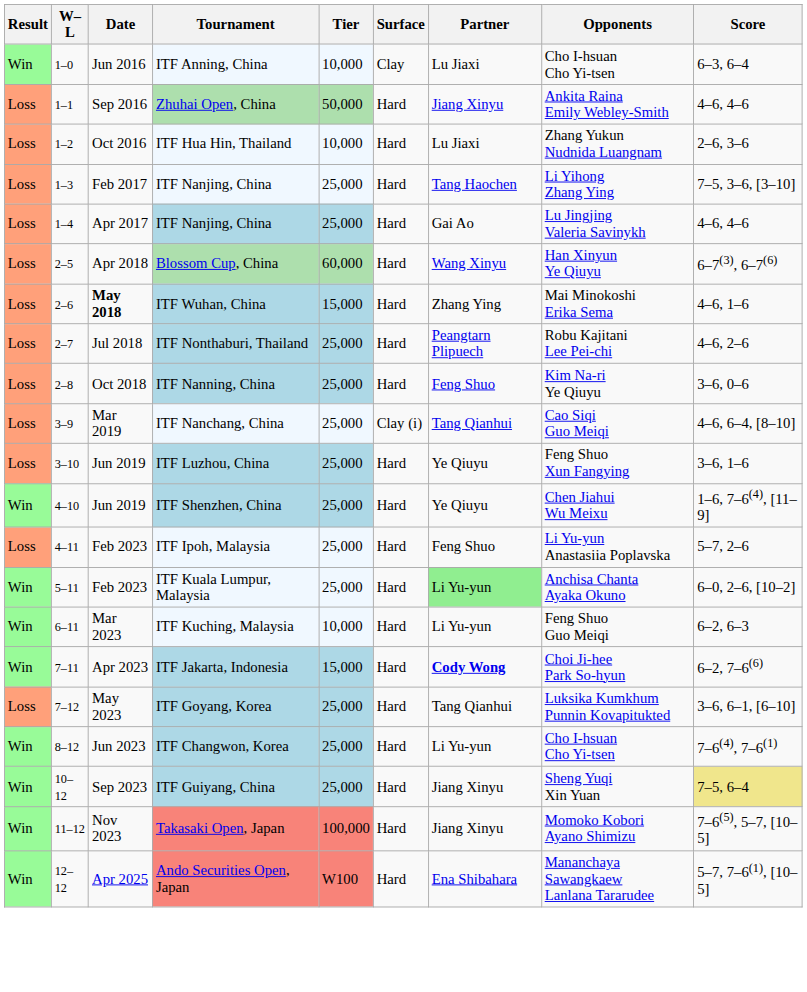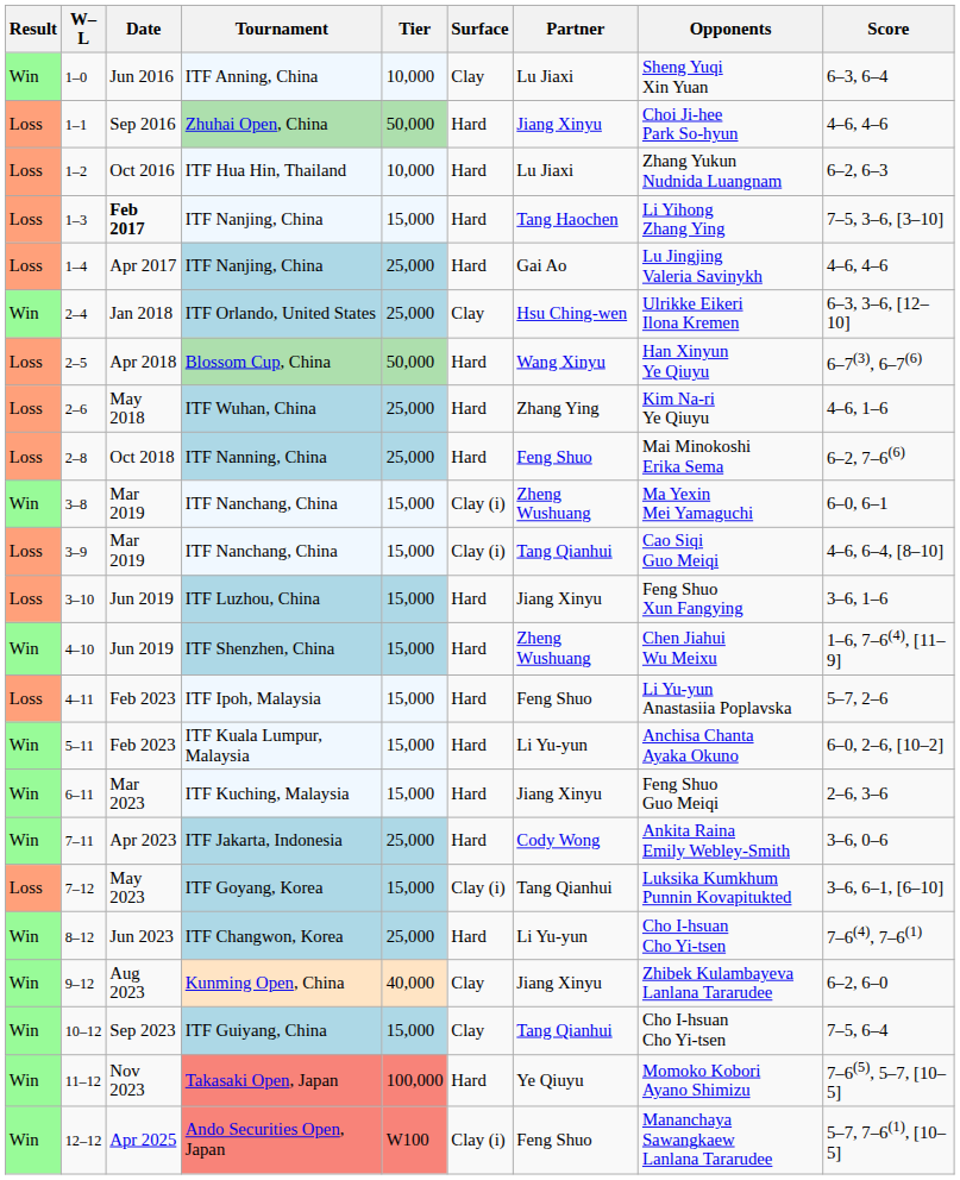ITF Anning, China | Opponents: Cho I-hsuan Cho Yi-tsen -> Sheng Yuqi Xin Yuan
Zhuhai Open, China | Opponents: Ankita Raina Emily Webley-Smith -> Choi Ji-hee Park So-hyun
ITF Hua Hin, Thailand | Score: 2–6, 3–6 -> 6–2, 6–3
1–3 / ITF Nanjing, China | Date: normal -> bold
1–3 / ITF Nanjing, China | Tier: 25,000 -> 15,000
+ row: Win | 2–4 | Jan 2018 | ITF Orlando, United States | 25,000 | Clay | Hsu Ching-wen | Ulrikke Eikeri Ilona Kremen | 6–3, 3–6, [12–10]
Blossom Cup, China | Tier: 60,000 -> 50,000
ITF Wuhan, China | Date: bold -> normal
ITF Wuhan, China | Tier: 15,000 -> 25,000
ITF Wuhan, China | Opponents: Mai Minokoshi Erika Sema -> Kim Na-ri Ye Qiuyu
- row: Loss | 2–7 | Jul 2018 | ITF Nonthaburi, Thailand | 25,000 | Hard | Peangtarn Plipuech | Robu Kajitani Lee Pei-chi | 4–6, 2–6
ITF Nanning, China | Opponents: Kim Na-ri Ye Qiuyu -> Mai Minokoshi Erika Sema
ITF Nanning, China | Score: 3–6, 0–6 -> 6–2, 7–6(6)
+ row: Win | 3–8 | Mar 2019 | ITF Nanchang, China | 15,000 | Clay (i) | Zheng Wushuang | Ma Yexin Mei Yamaguchi | 6–0, 6–1
3–9 / ITF Nanchang, China | Tier: 25,000 -> 15,000
ITF Luzhou, China | Tier: 25,000 -> 15,000
ITF Luzhou, China | Partner: Ye Qiuyu -> Jiang Xinyu
ITF Shenzhen, China | Tier: 25,000 -> 15,000
ITF Shenzhen, China | Partner: Ye Qiuyu -> Zheng Wushuang
ITF Ipoh, Malaysia | Tier: 25,000 -> 15,000
ITF Kuala Lumpur, Malaysia | Tier: 25,000 -> 15,000
ITF Kuala Lumpur, Malaysia | Partner: lightgreen background -> no background
ITF Kuching, Malaysia | Tier: 10,000 -> 15,000
ITF Kuching, Malaysia | Partner: Li Yu-yun -> Jiang Xinyu
ITF Kuching, Malaysia | Score: 6–2, 6–3 -> 2–6, 3–6
ITF Jakarta, Indonesia | Tier: 15,000 -> 25,000
ITF Jakarta, Indonesia | Partner: bold -> normal
ITF Jakarta, Indonesia | Opponents: Choi Ji-hee Park So-hyun -> Ankita Raina Emily Webley-Smith
ITF Jakarta, Indonesia | Score: 6–2, 7–6(6) -> 3–6, 0–6
ITF Goyang, Korea | Tier: 25,000 -> 15,000
ITF Goyang, Korea | Surface: Hard -> Clay (i)
+ row: Win | 9–12 | Aug 2023 | Kunming Open, China | 40,000 | Clay | Jiang Xinyu | Zhibek Kulambayeva Lanlana Tararudee | 6–2, 6–0
ITF Guiyang, China | Tier: 25,000 -> 15,000
ITF Guiyang, China | Surface: Hard -> Clay
ITF Guiyang, China | Partner: Jiang Xinyu -> Tang Qianhui
ITF Guiyang, China | Opponents: Sheng Yuqi Xin Yuan -> Cho I-hsuan Cho Yi-tsen
ITF Guiyang, China | Score: khaki background -> no background
Takasaki Open, Japan | Partner: Jiang Xinyu -> Ye Qiuyu
Ando Securities Open, Japan | Surface: Hard -> Clay (i)
Ando Securities Open, Japan | Partner: Ena Shibahara -> Feng Shuo
